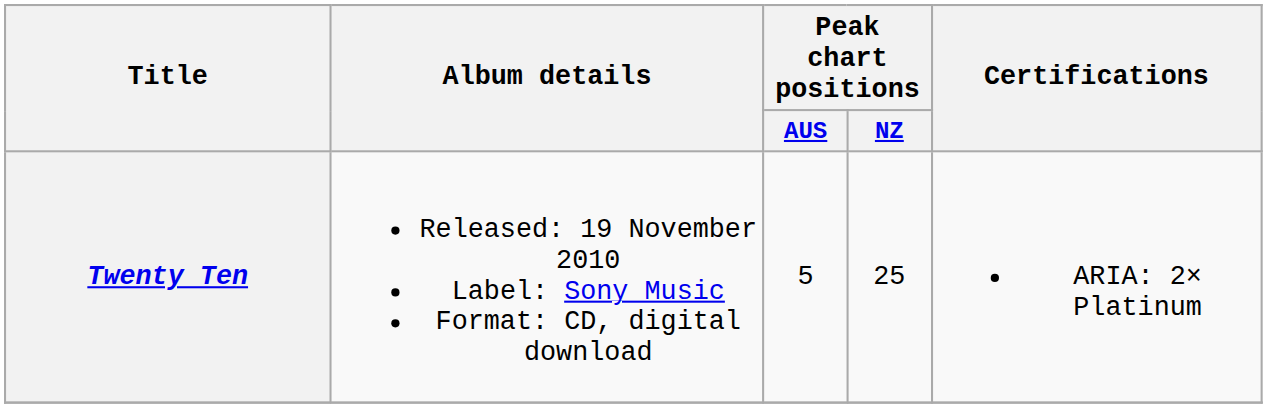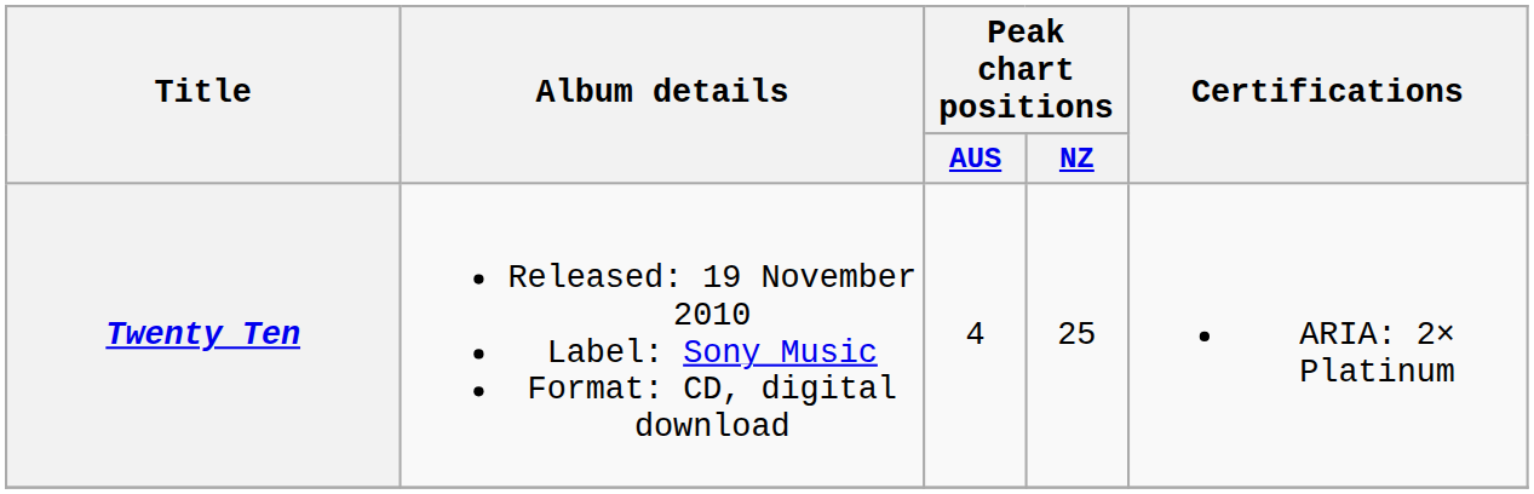Twenty Ten | Peak chart positions / AUS: 5 -> 4
